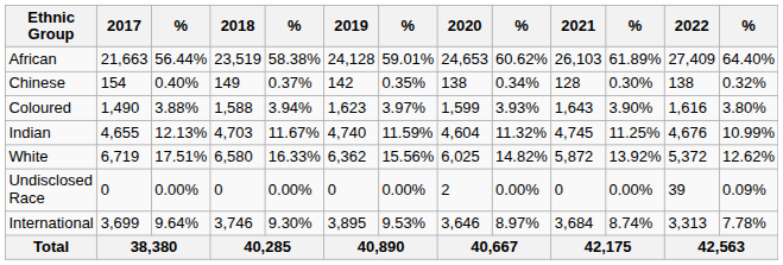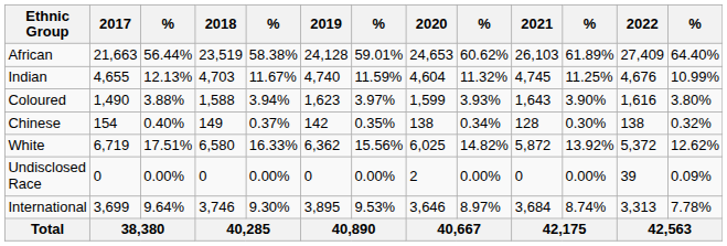rows swapped: Chinese <-> Indian
